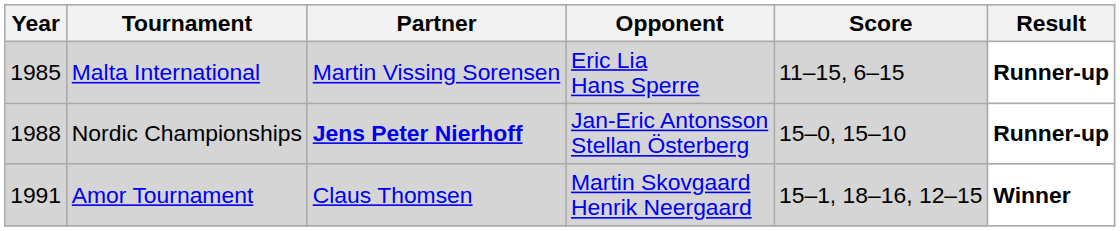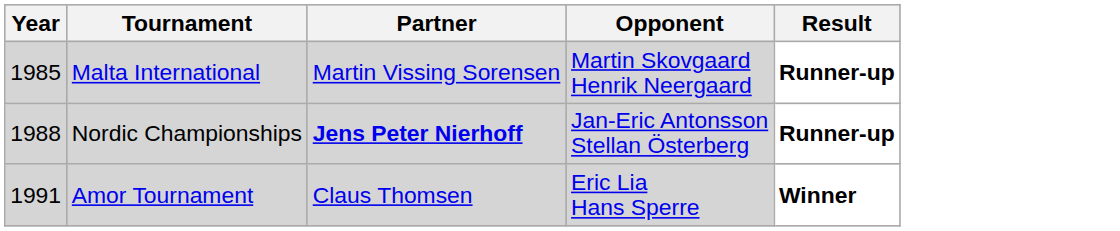- column: Score | 11–15, 6–15 | 15–0, 15–10 | 15–1, 18–16, 12–15
Malta International | Opponent: Eric Lia Hans Sperre -> Martin Skovgaard Henrik Neergaard
Amor Tournament | Opponent: Martin Skovgaard Henrik Neergaard -> Eric Lia Hans Sperre
